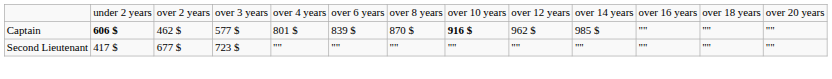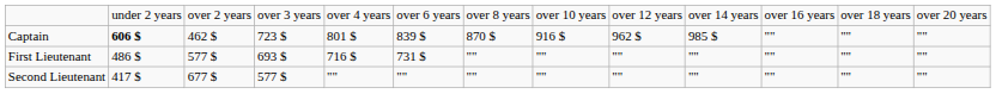Captain | column 4: 577 $ -> 723 $
Captain | column 8: bold -> normal
+ row: First Lieutenant | 486 $ | 577 $ | 693 $ | 716 $ | 731 $ | "" | "" | "" | "" | "" | "" | ""
Second Lieutenant | column 4: 723 $ -> 577 $
